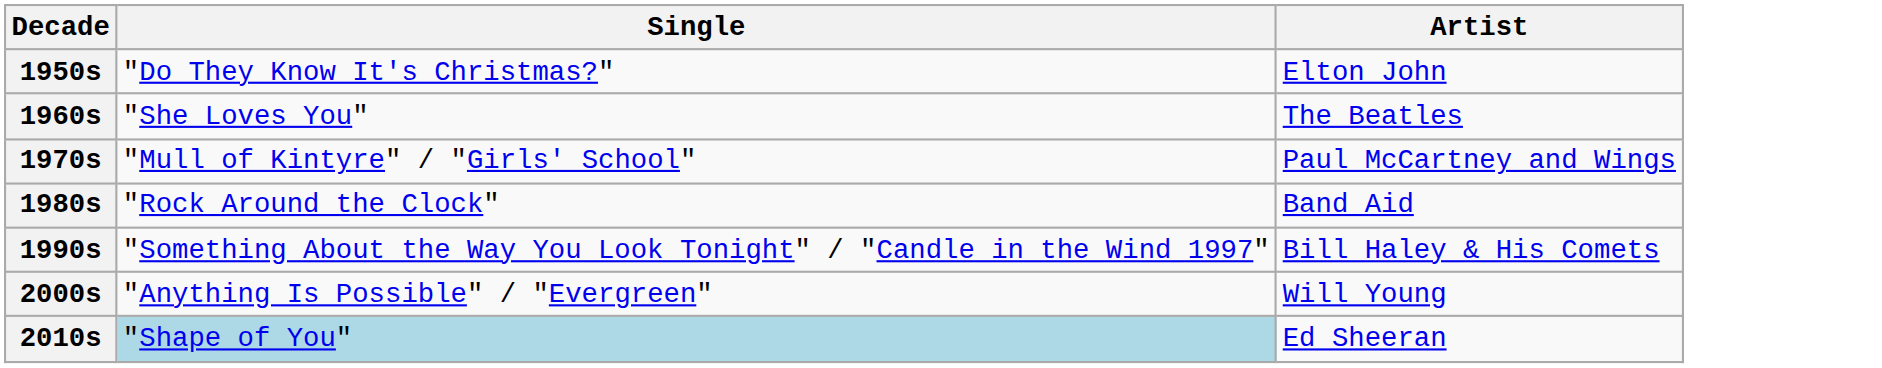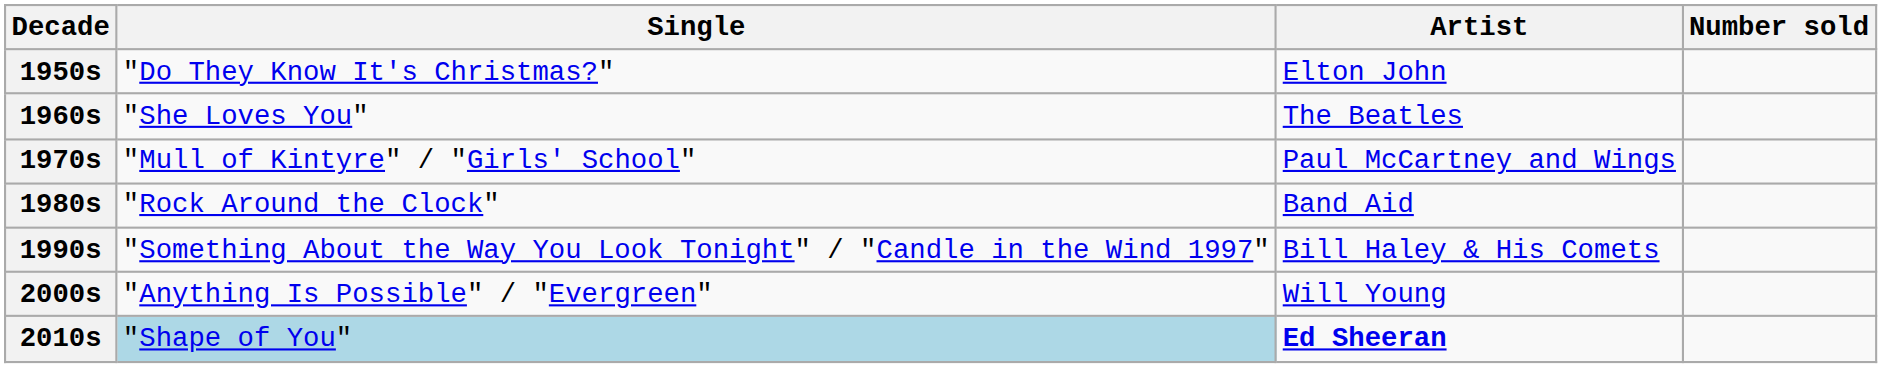+ column: Number sold
2010s | Artist: normal -> bold
